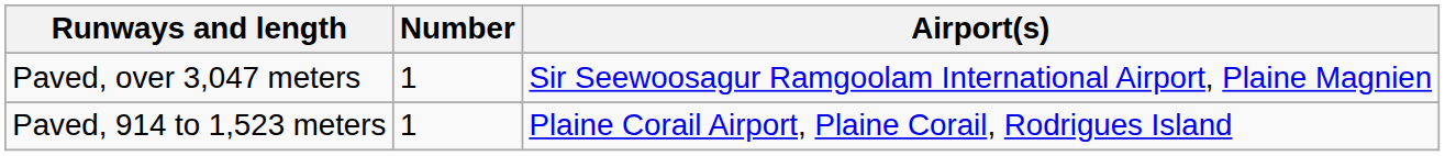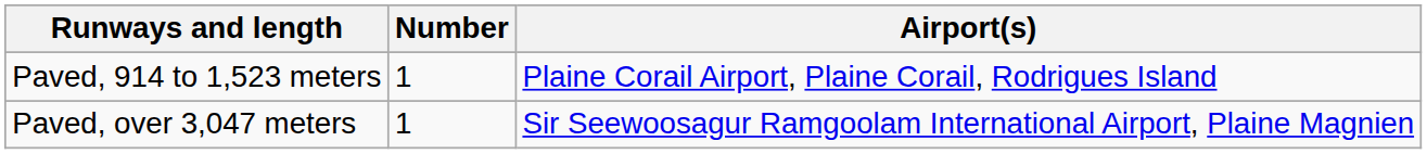rows swapped: Paved, over 3,047 meters <-> Paved, 914 to 1,523 meters
